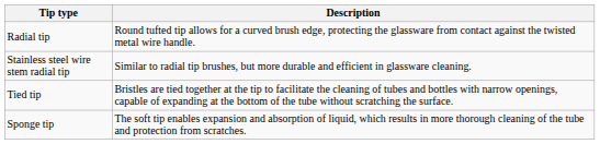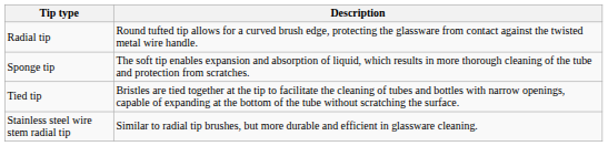rows swapped: Stainless steel wire stem radial tip <-> Sponge tip
